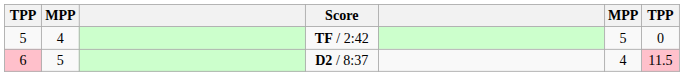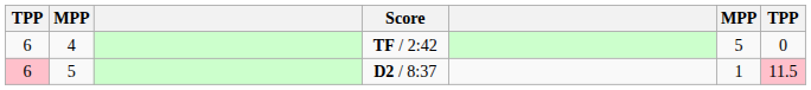TF / 2:42 | column 1: 5 -> 6
D2 / 8:37 | column 6: 4 -> 1
